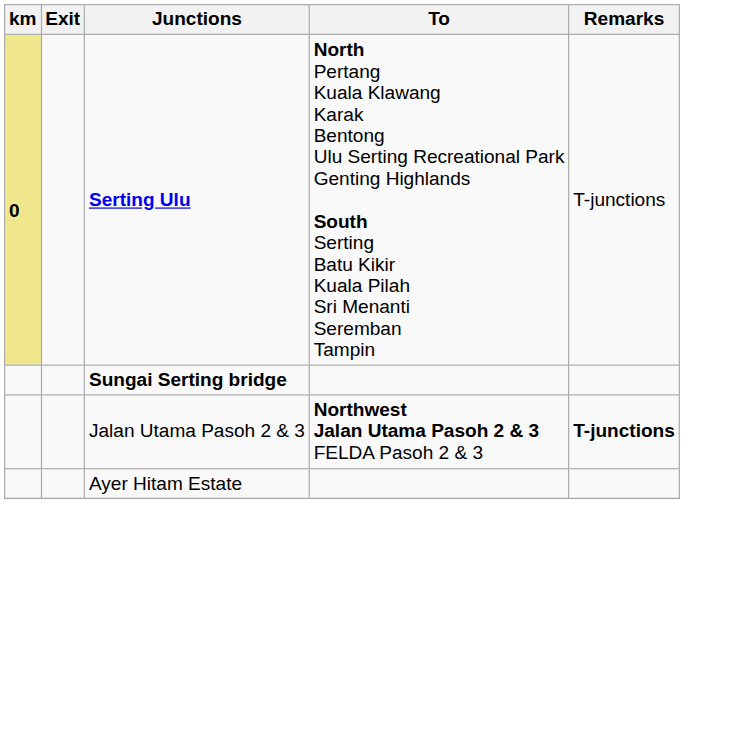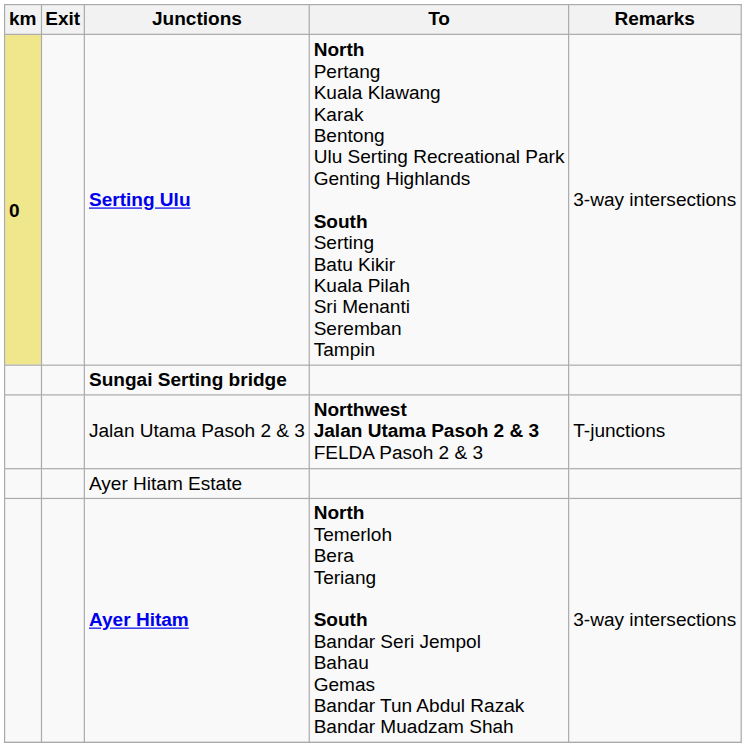Serting Ulu | Remarks: T-junctions -> 3-way intersections
Jalan Utama Pasoh 2 & 3 | Remarks: bold -> normal
+ row: Ayer Hitam | North Temerloh Bera Teriang South Bandar Seri Jempol Bahau Gemas Bandar Tun Abdul Razak Bandar Muadzam Shah | 3-way intersections
